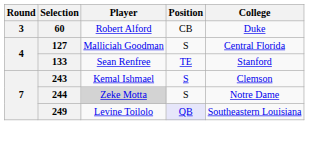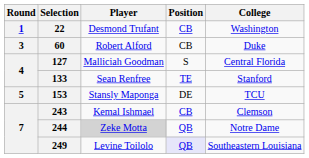+ row: 1 | 22 | Desmond Trufant | CB | Washington
+ row: 5 | 153 | Stansly Maponga | DE | TCU
243 | Position: S -> CB
244 | Position: S -> QB
